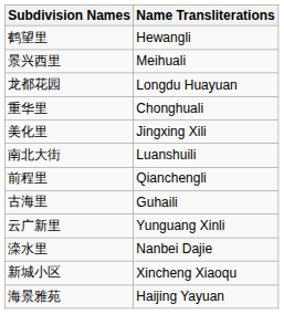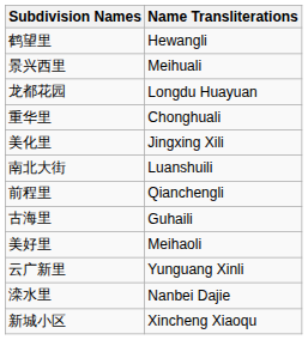+ row: 美好里 | Meihaoli
- row: 海景雅苑 | Haijing Yayuan
